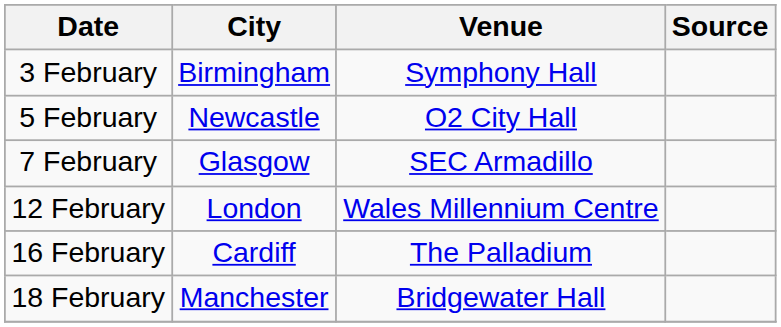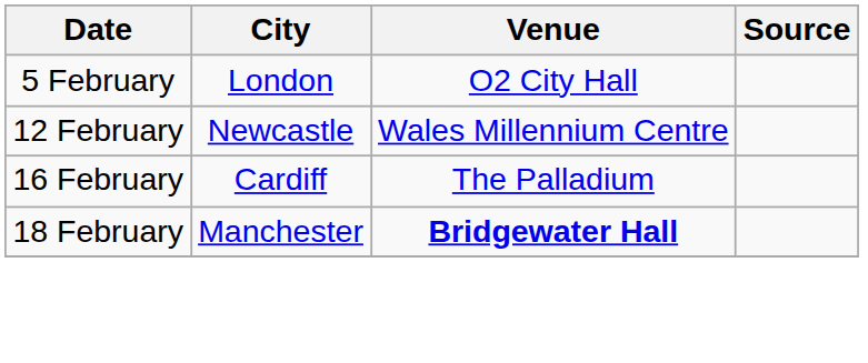- row: 3 February | Birmingham | Symphony Hall
5 February | City: Newcastle -> London
- row: 7 February | Glasgow | SEC Armadillo
12 February | City: London -> Newcastle
18 February | Venue: normal -> bold
